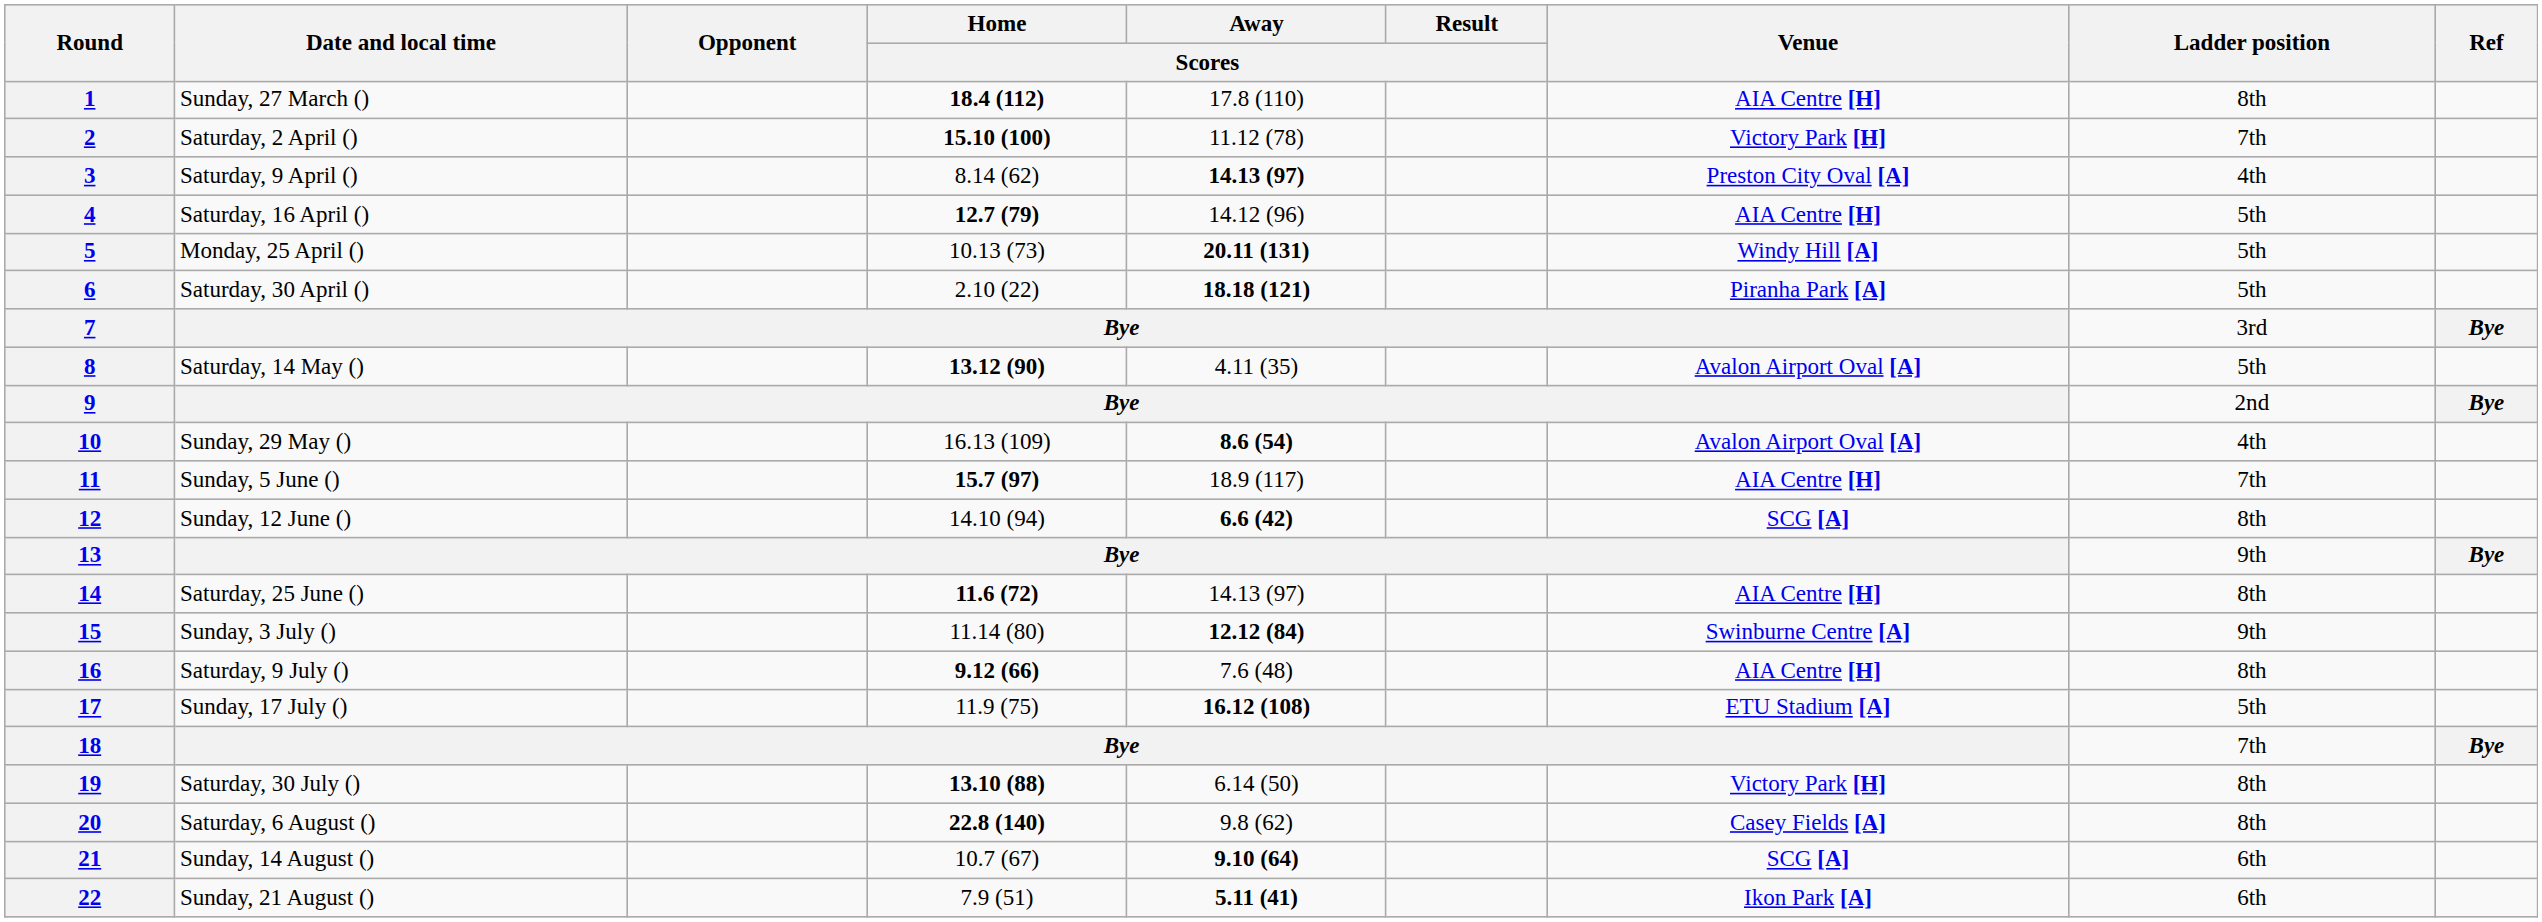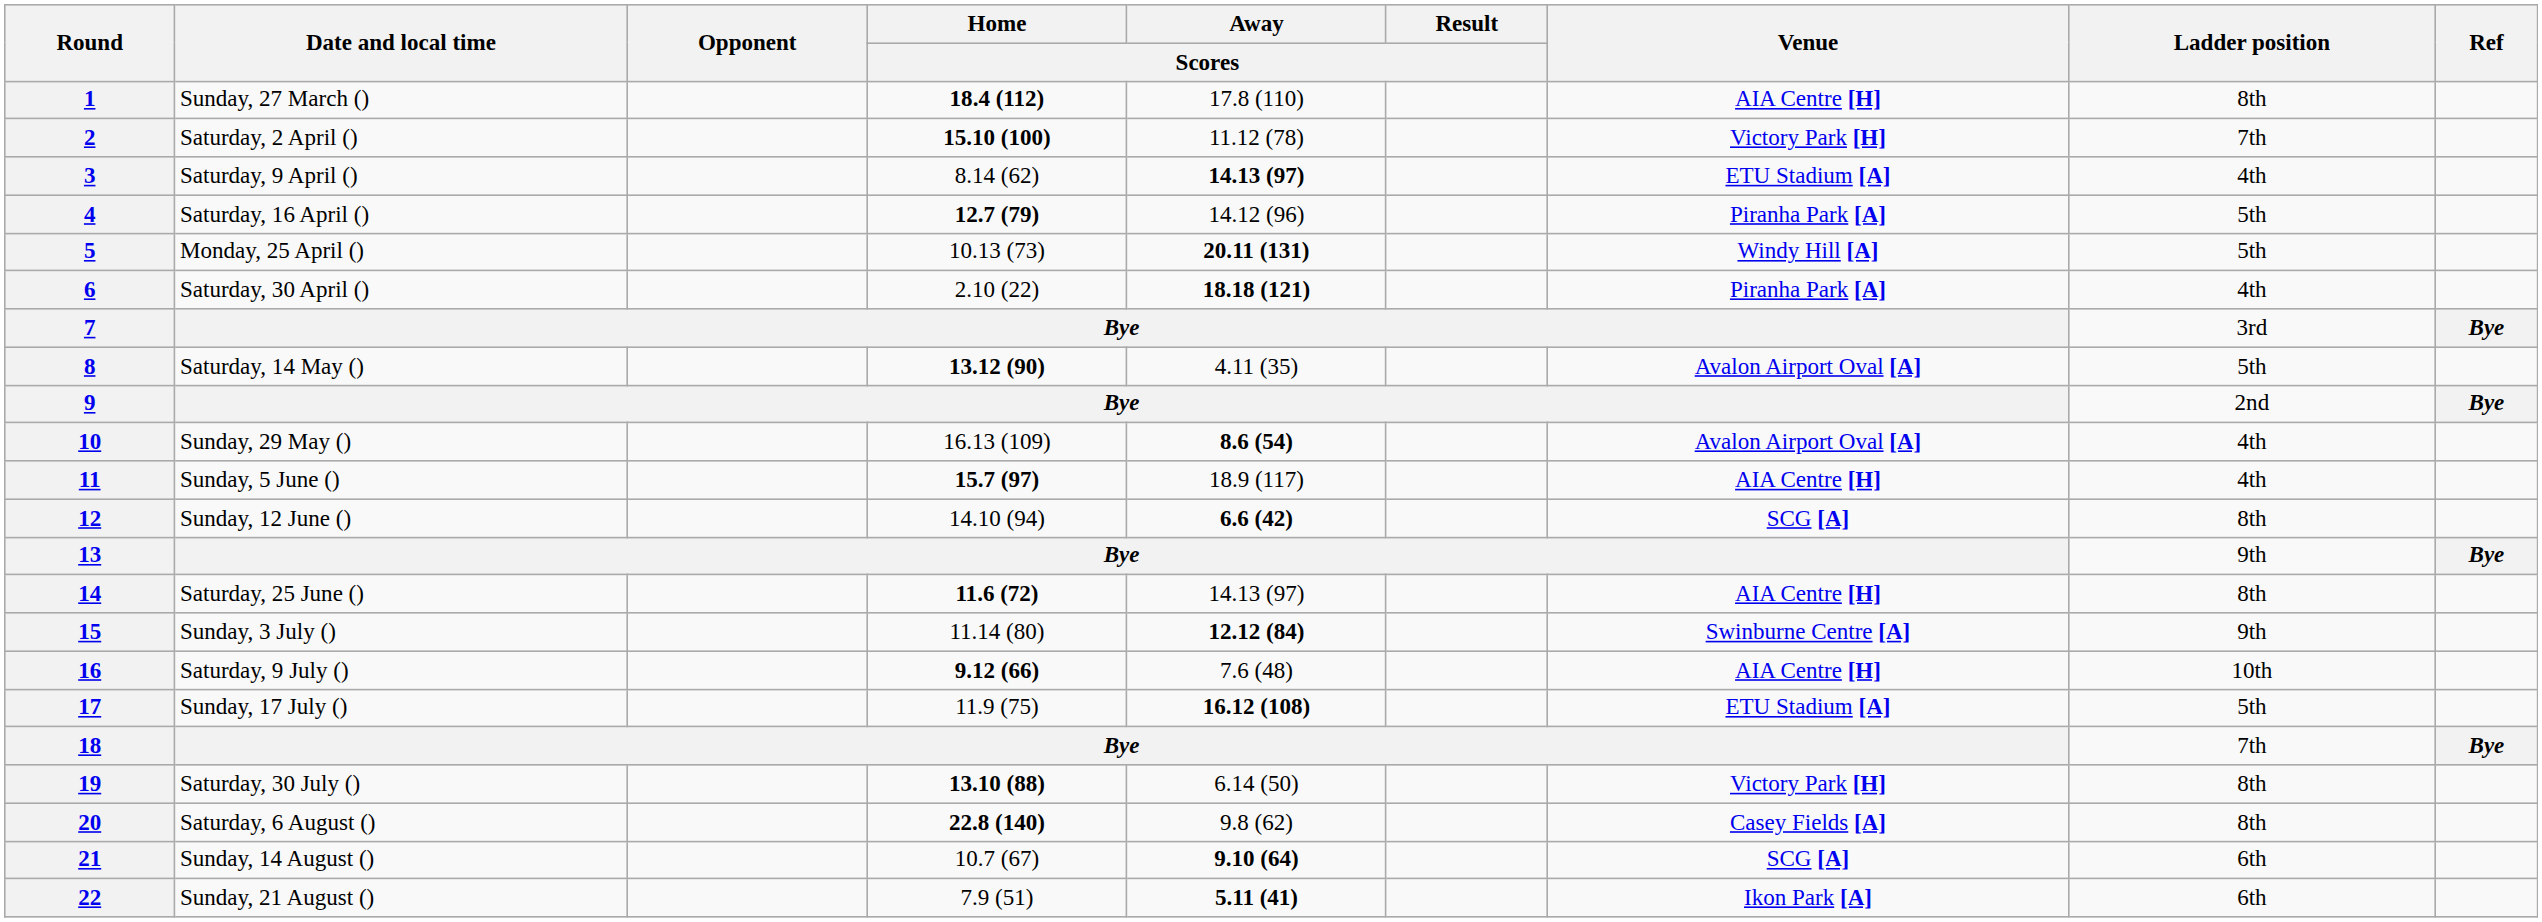3 | Venue: Preston City Oval [A] -> ETU Stadium [A]
4 | Venue: AIA Centre [H] -> Piranha Park [A]
6 | Ladder position: 5th -> 4th
11 | Ladder position: 7th -> 4th
16 | Ladder position: 8th -> 10th
